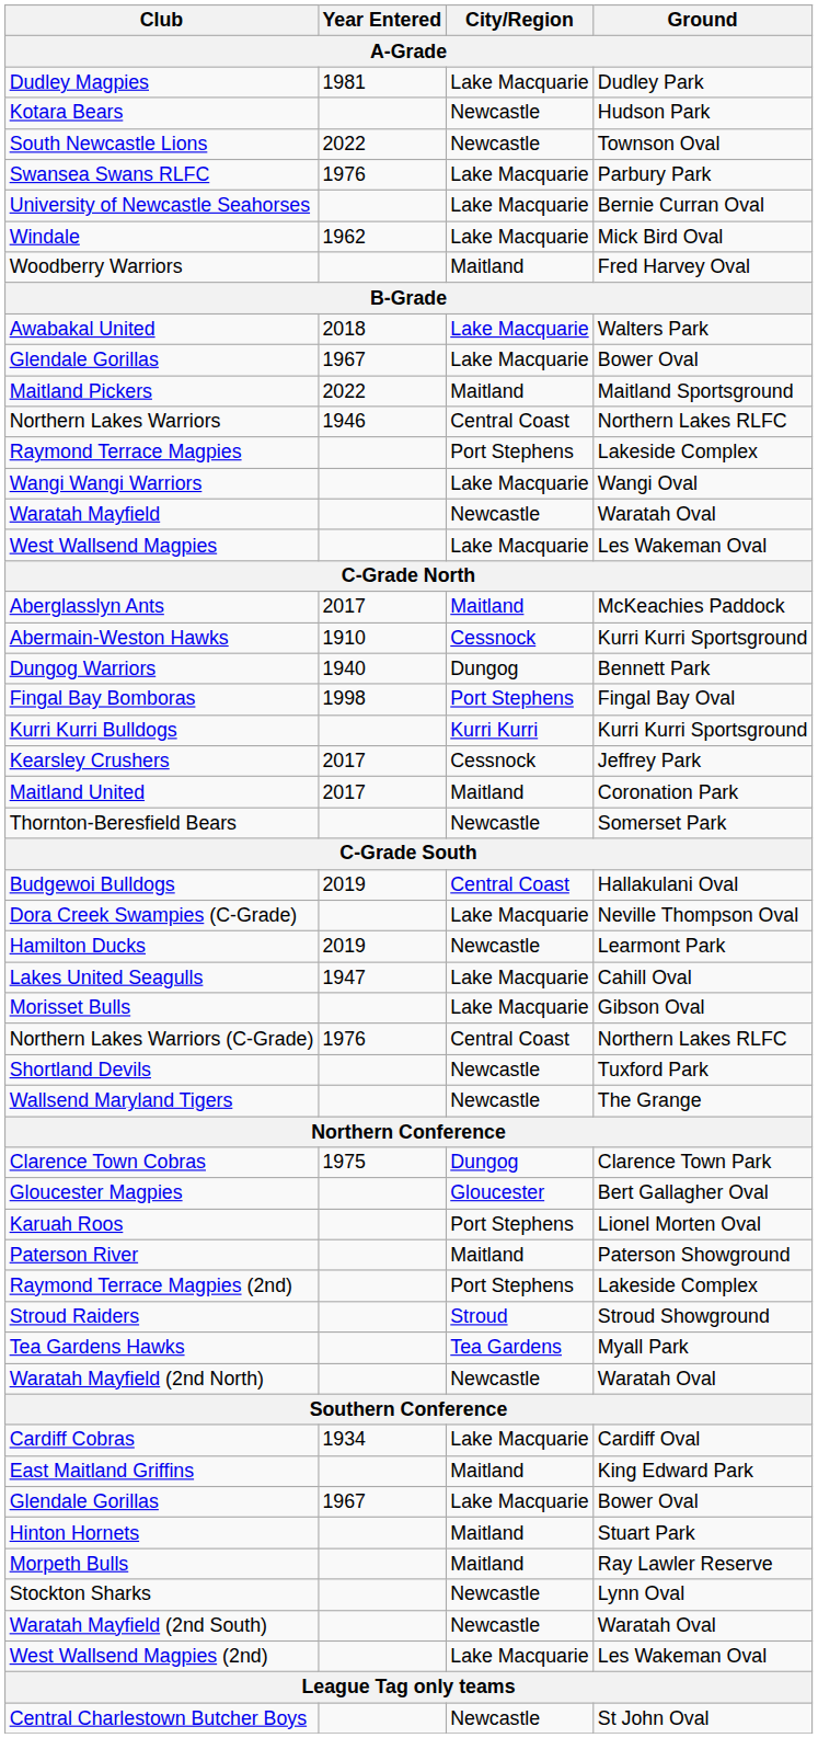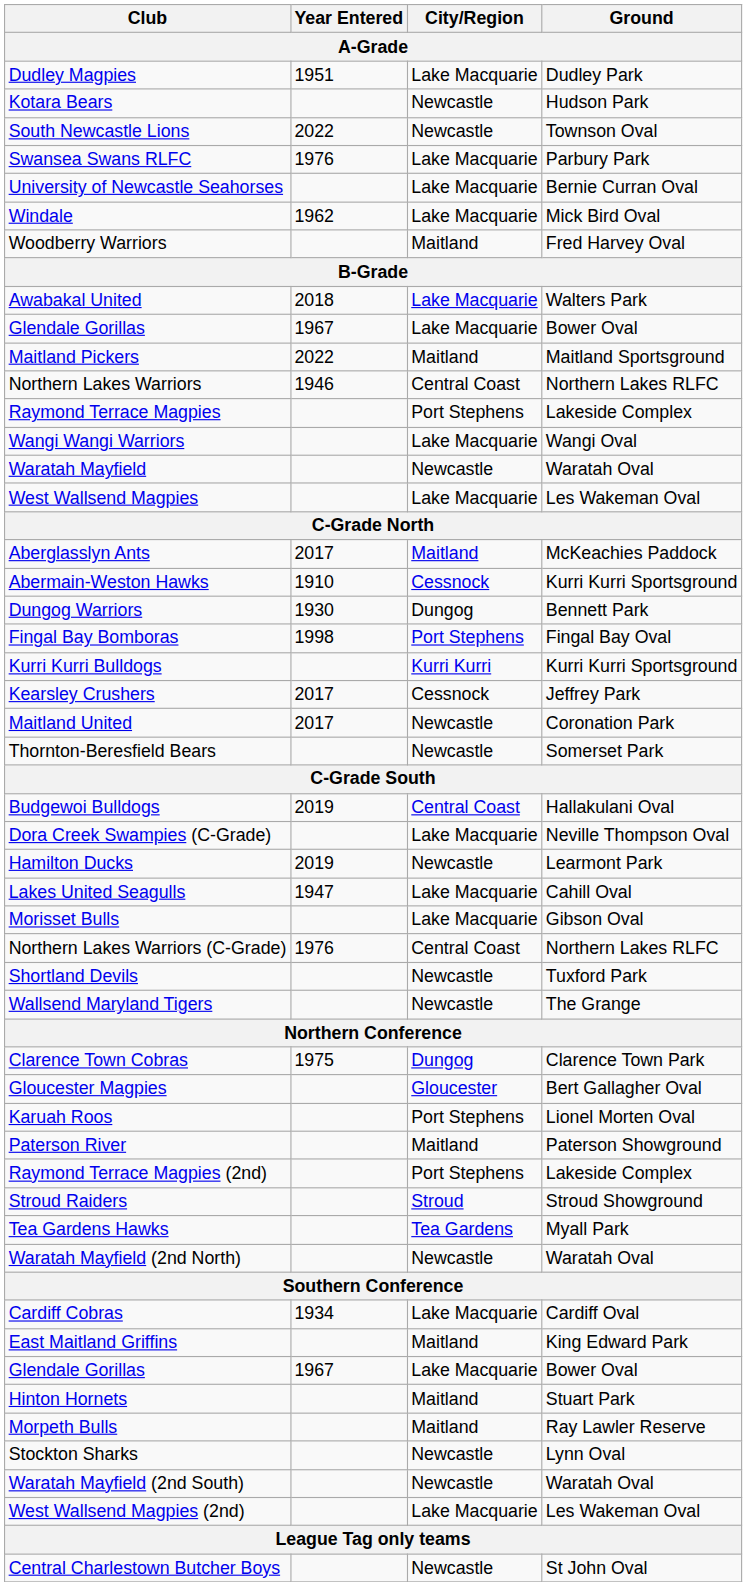Dudley Magpies | Year Entered: 1981 -> 1951
Dungog Warriors | Year Entered: 1940 -> 1930
Maitland United | City/Region: Maitland -> Newcastle
